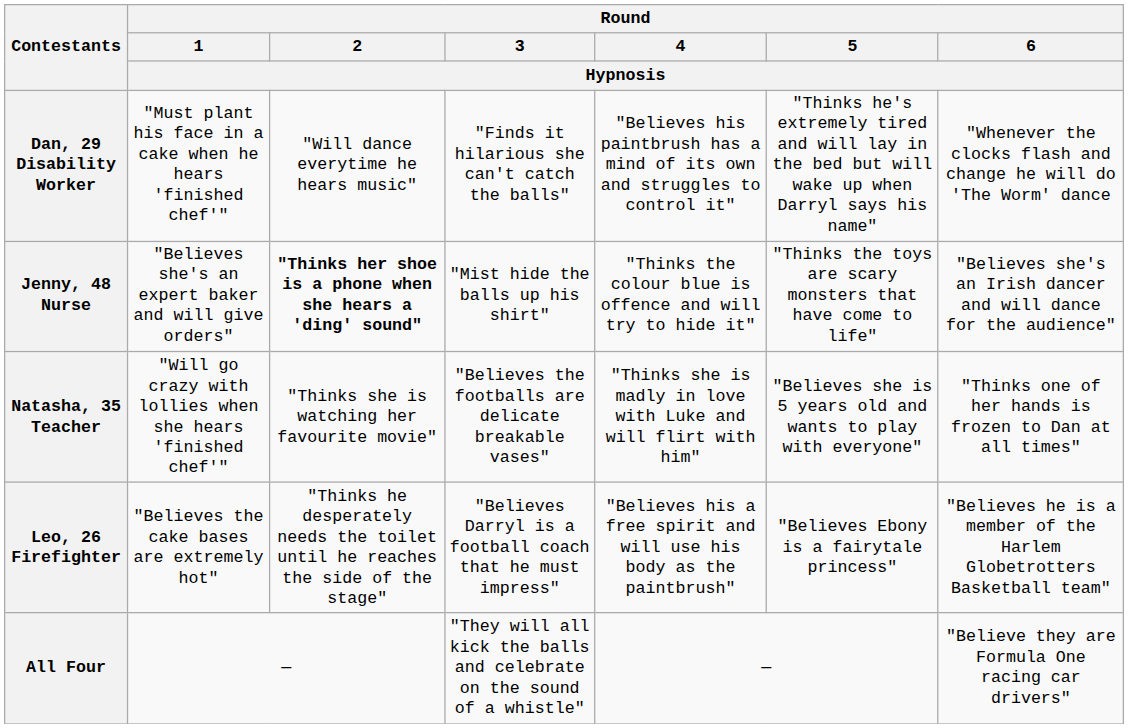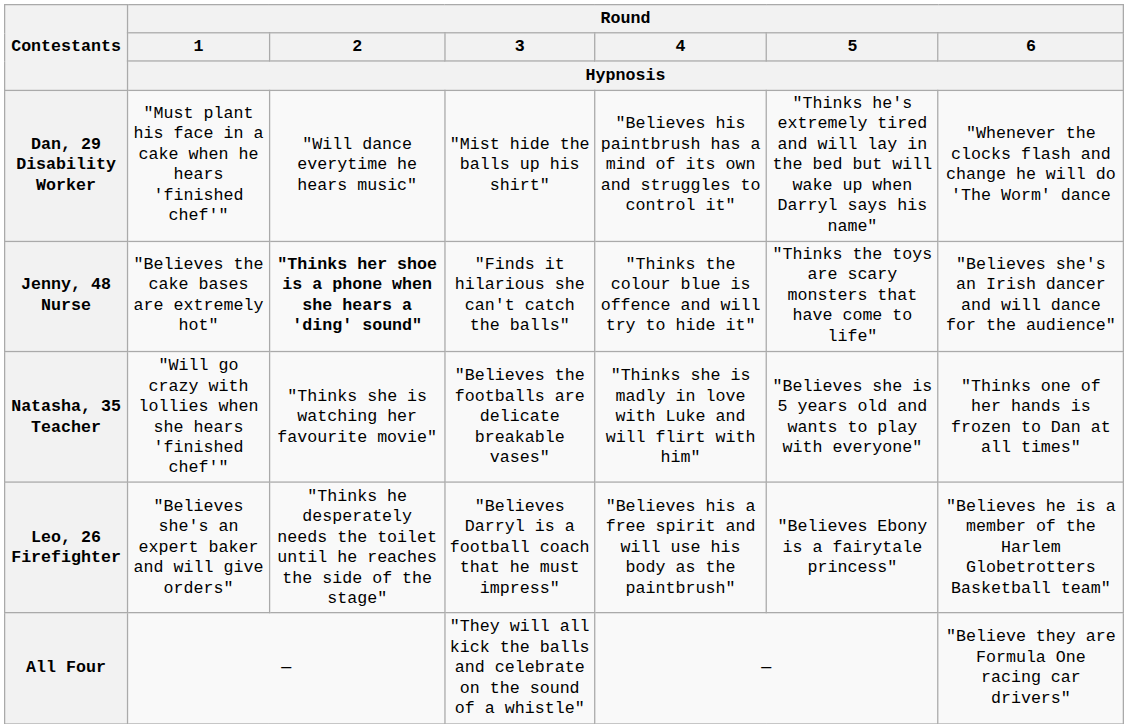Dan, 29 Disability Worker | Round / 3 / Hypnosis: "Finds it hilarious she can't catch the balls" -> "Mist hide the balls up his shirt"
Jenny, 48 Nurse | Round / 1 / Hypnosis: "Believes she's an expert baker and will give orders" -> "Believes the cake bases are extremely hot"
Jenny, 48 Nurse | Round / 3 / Hypnosis: "Mist hide the balls up his shirt" -> "Finds it hilarious she can't catch the balls"
Leo, 26 Firefighter | Round / 1 / Hypnosis: "Believes the cake bases are extremely hot" -> "Believes she's an expert baker and will give orders"
